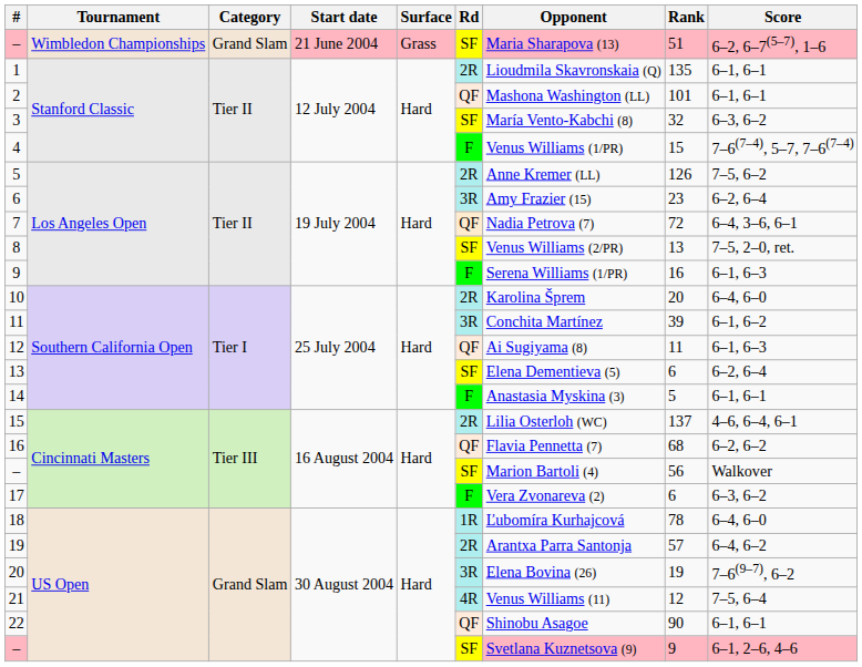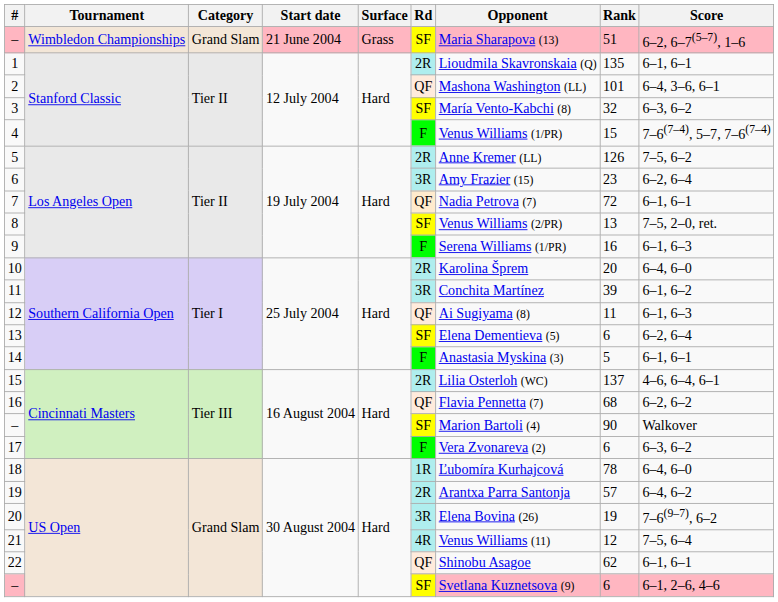2 | Score: 6–1, 6–1 -> 6–4, 3–6, 6–1
7 | Score: 6–4, 3–6, 6–1 -> 6–1, 6–1
– / Cincinnati Masters | Rank: 56 -> 90
22 | Rank: 90 -> 62
– / US Open | Rank: 9 -> 6
